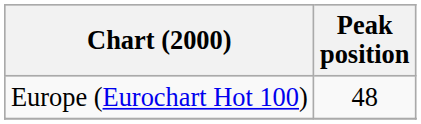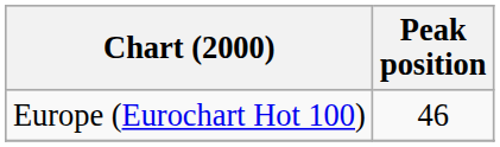Europe (Eurochart Hot 100) | Peak position: 48 -> 46
